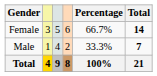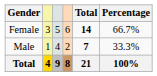columns swapped: Total <-> Percentage
